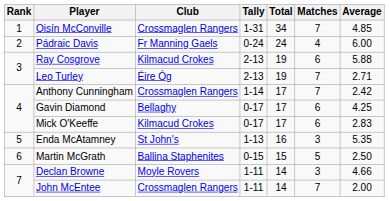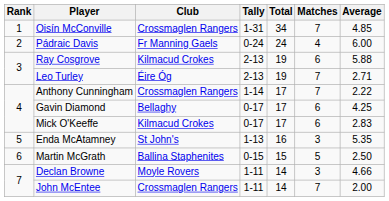Anthony Cunningham | Average: 2.42 -> 2.22
